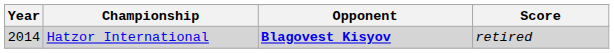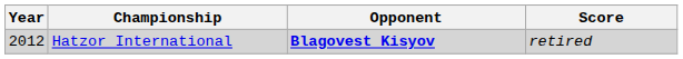Hatzor International | Year: 2014 -> 2012
